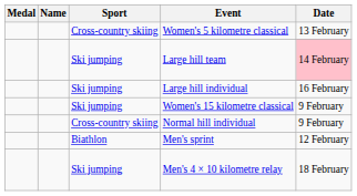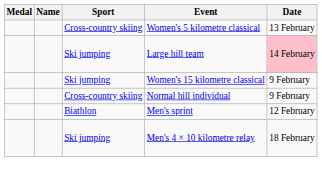- row: Ski jumping | Large hill individual | 16 February
